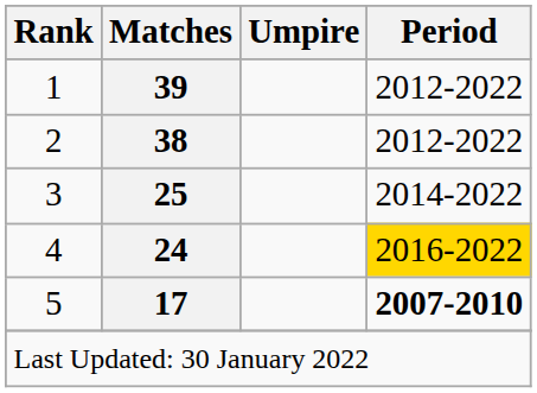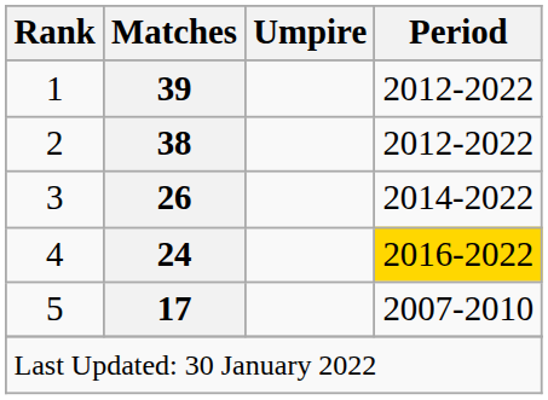3 | Matches: 25 -> 26
5 | Period: bold -> normal
